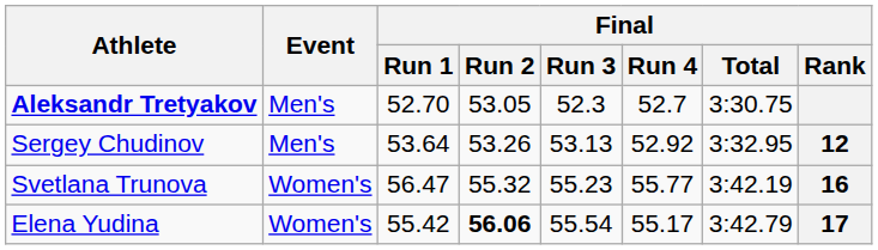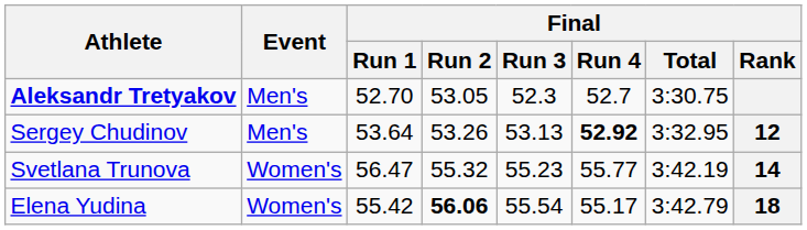Sergey Chudinov | Final / Run 4: normal -> bold
Svetlana Trunova | Final / Rank: 16 -> 14
Elena Yudina | Final / Rank: 17 -> 18
